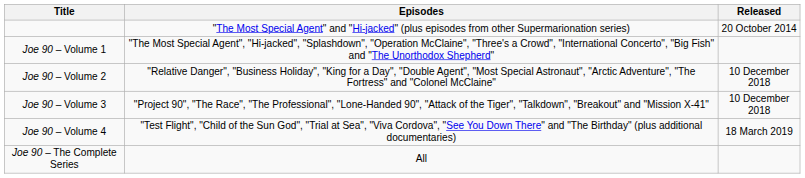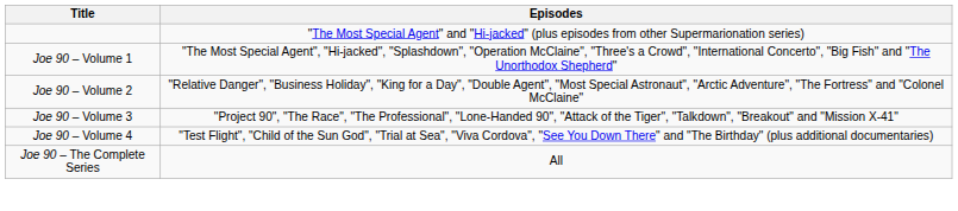- column: Released | 20 October 2014 | 10 December 2018 | 10 December 2018 | 18 March 2019
